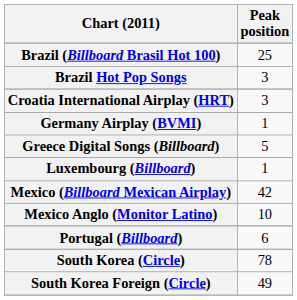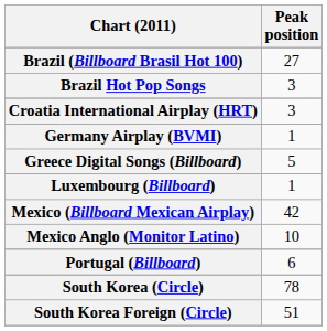Brazil (Billboard Brasil Hot 100) | Peak position: 25 -> 27
South Korea Foreign (Circle) | Peak position: 49 -> 51
